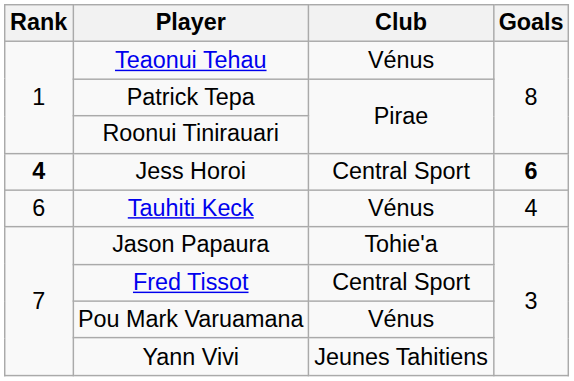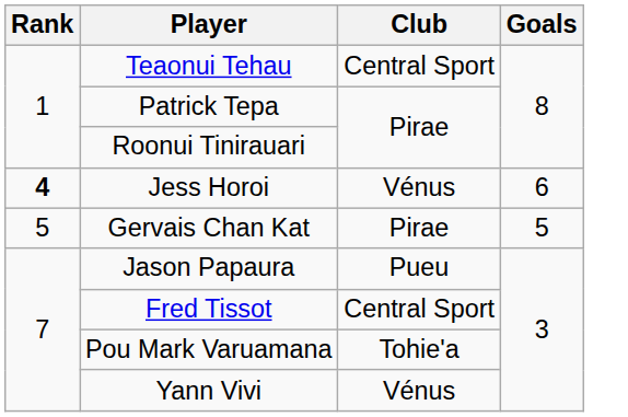Teaonui Tehau | Club: Vénus -> Central Sport
Jess Horoi | Club: Central Sport -> Vénus
Jess Horoi | Goals: bold -> normal
+ row: 5 | Gervais Chan Kat | Pirae | 5
- row: 6 | Tauhiti Keck | Vénus | 4
Jason Papaura | Club: Tohie'a -> Pueu
Pou Mark Varuamana | Club: Vénus -> Tohie'a
Yann Vivi | Club: Jeunes Tahitiens -> Vénus
